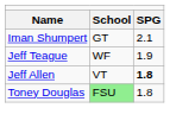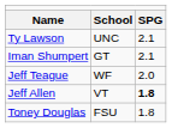+ row: Ty Lawson | UNC | 2.1
Jeff Teague | column 3: 1.9 -> 2.0
Toney Douglas | column 2: lightgreen background -> no background
